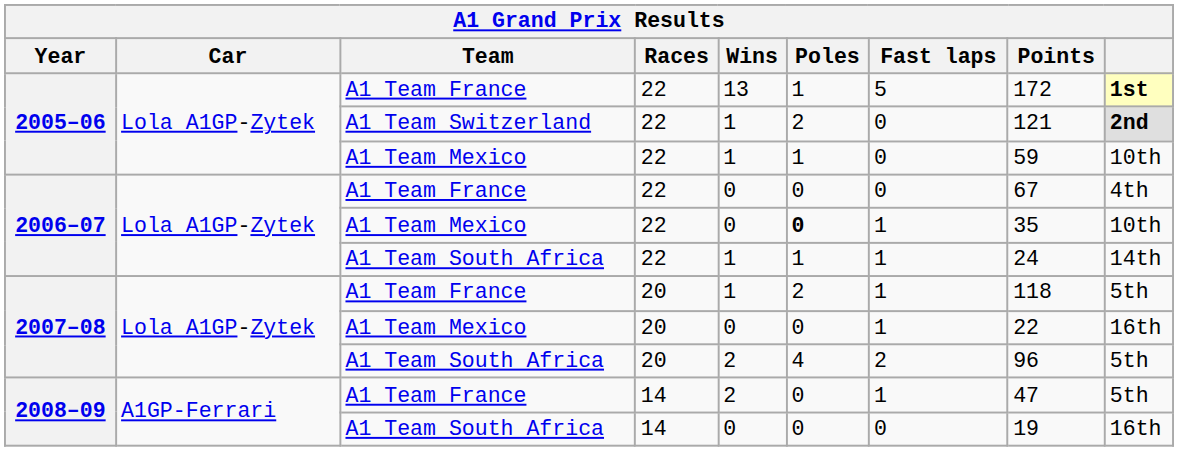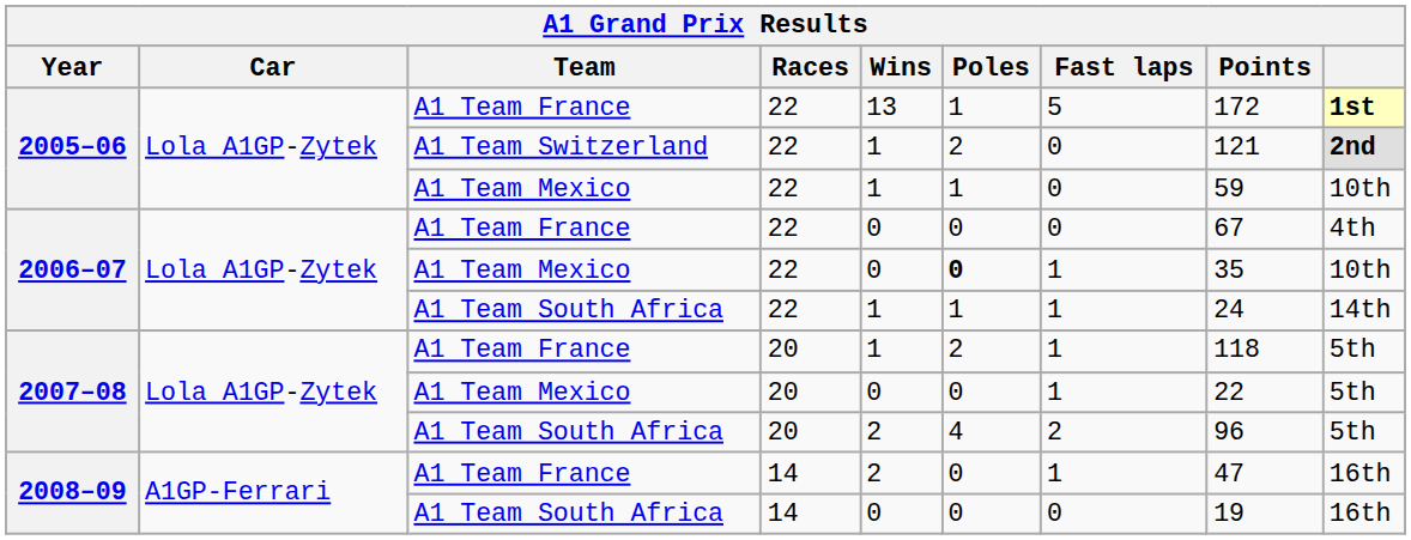2007–08 / A1 Team Mexico | column 9: 16th -> 5th
2008–09 / A1 Team France | column 9: 5th -> 16th
